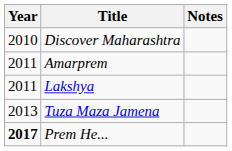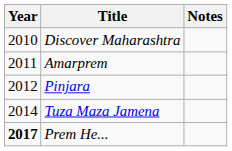- row: 2011 | Lakshya
+ row: 2012 | Pinjara
Tuza Maza Jamena | Year: 2013 -> 2014
